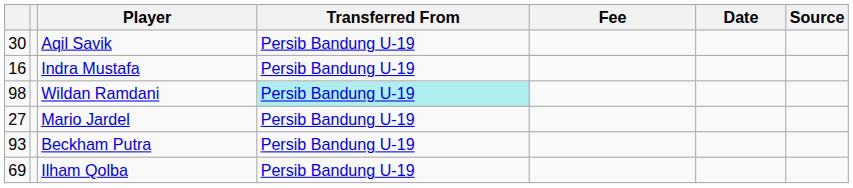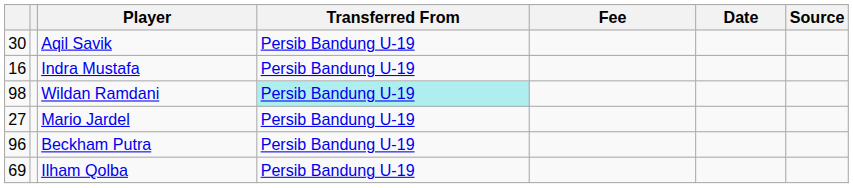Beckham Putra | column 1: 93 -> 96
